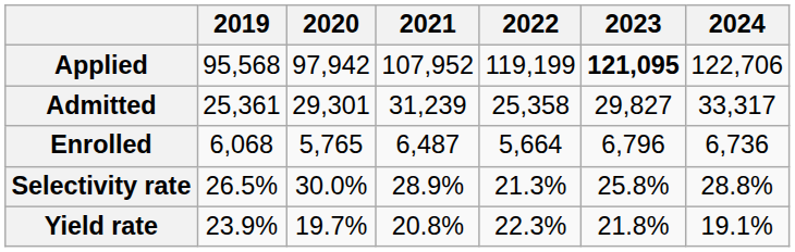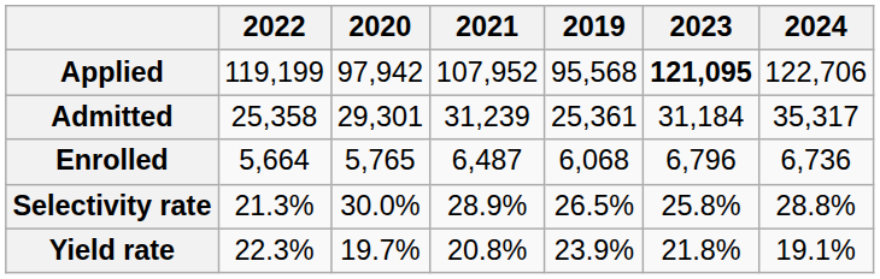columns swapped: 2019 <-> 2022
Admitted | 2023: 29,827 -> 31,184
Admitted | 2024: 33,317 -> 35,317
